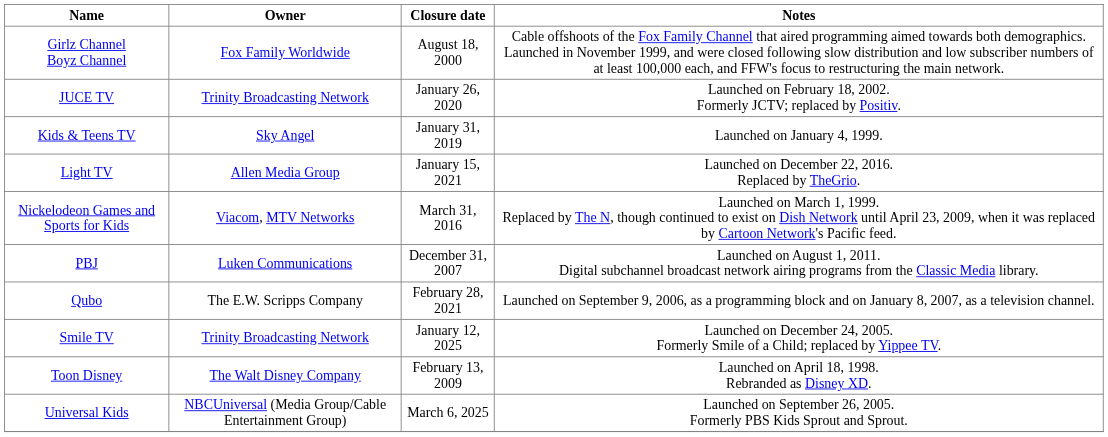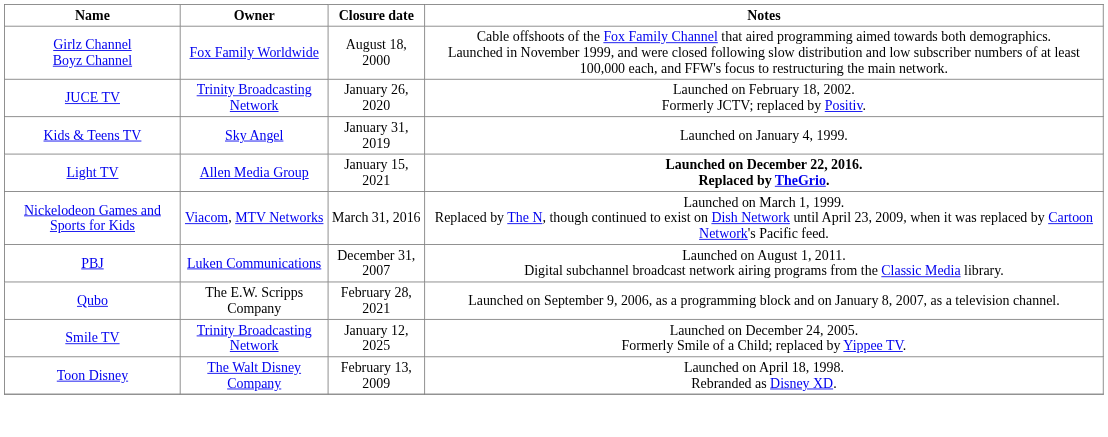Light TV | Notes: normal -> bold
- row: Universal Kids | NBCUniversal (Media Group/Cable Entertainment Group) | March 6, 2025 | Launched on September 26, 2005. Formerly PBS Kids Sprout and Sprout.
